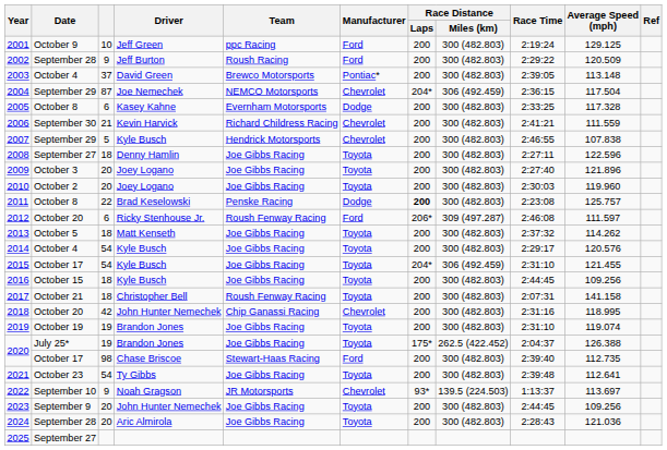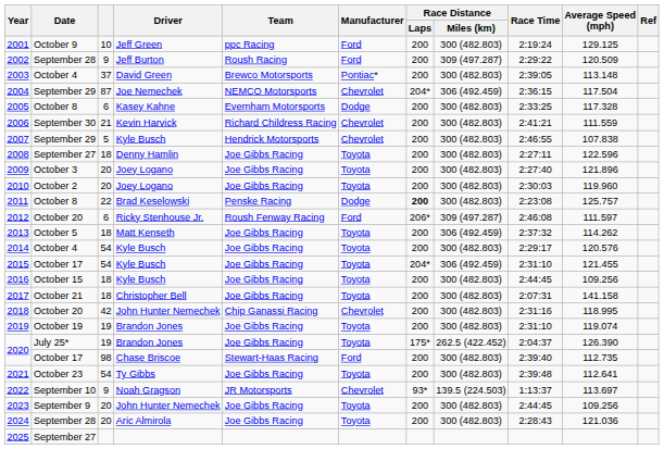2002 | Race Distance / Miles (km): 300 (482.803) -> 309 (497.287)
2013 | Race Distance / Miles (km): 300 (482.803) -> 306 (492.459)
2017 | Team: Roush Fenway Racing -> Joe Gibbs Racing
2020 / Brandon Jones | Average Speed (mph): 126.388 -> 126.390
